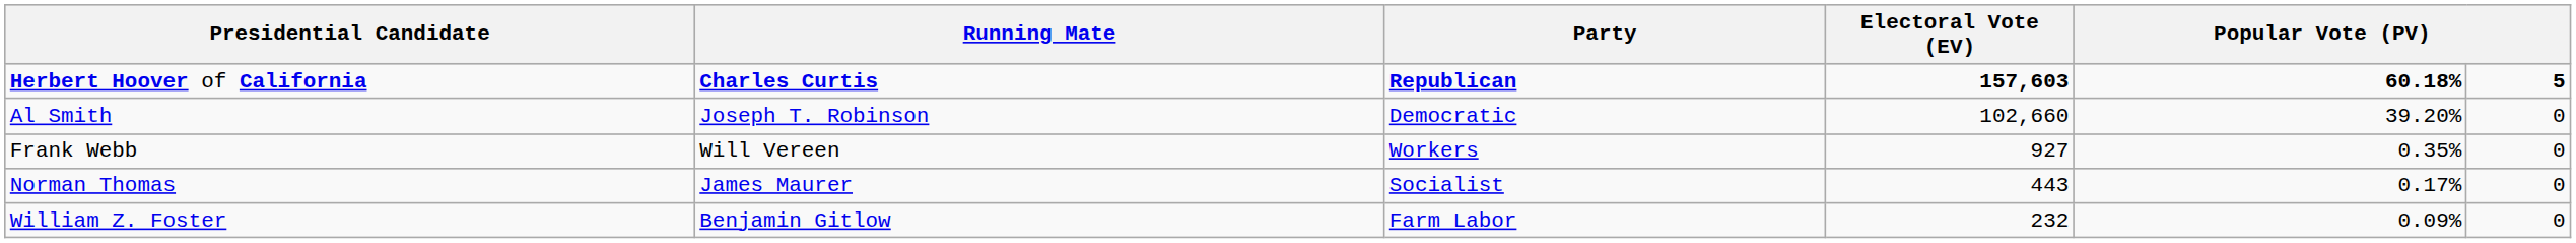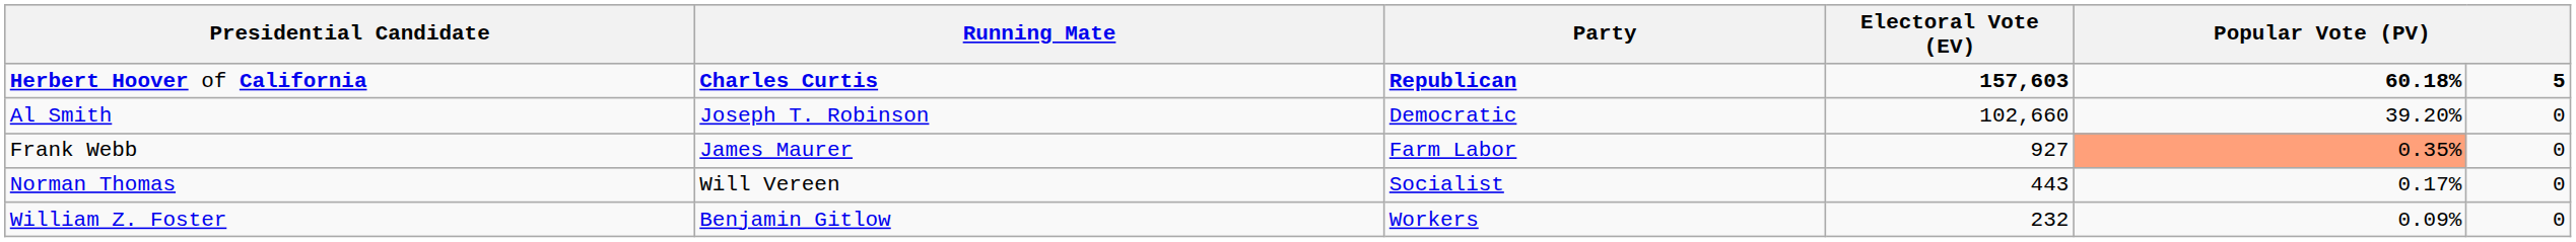Frank Webb | Running Mate: Will Vereen -> James Maurer
Frank Webb | Party: Workers -> Farm Labor
Frank Webb | column 5: no background -> lightsalmon background
Norman Thomas | Running Mate: James Maurer -> Will Vereen
William Z. Foster | Party: Farm Labor -> Workers
